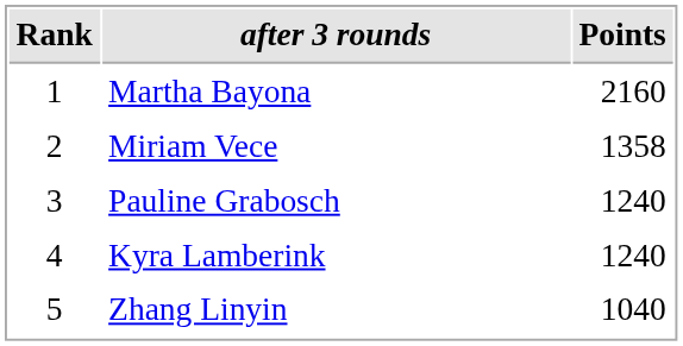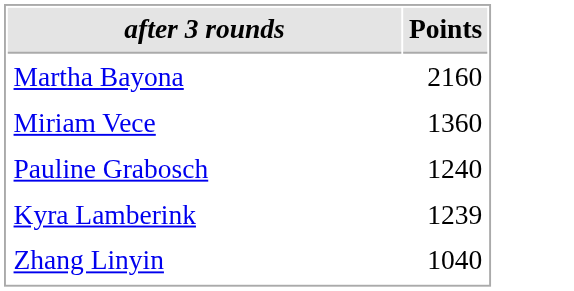- column: Rank | 1 | 2 | 3 | 4 | 5
Miriam Vece | Points: 1358 -> 1360
Kyra Lamberink | Points: 1240 -> 1239
